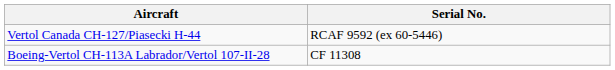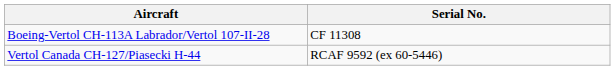rows swapped: Boeing-Vertol CH-113A Labrador/Vertol 107-II-28 <-> Vertol Canada CH-127/Piasecki H-44
